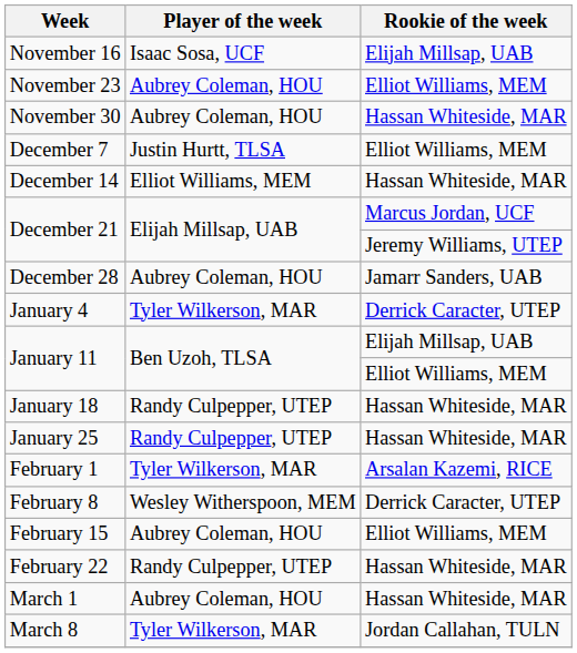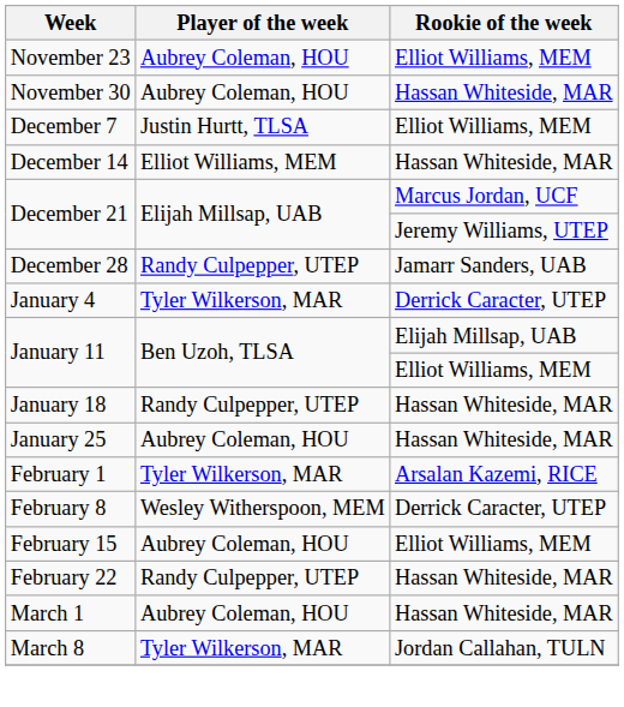- row: November 16 | Isaac Sosa, UCF | Elijah Millsap, UAB
December 28 | Player of the week: Aubrey Coleman, HOU -> Randy Culpepper, UTEP
January 25 | Player of the week: Randy Culpepper, UTEP -> Aubrey Coleman, HOU
